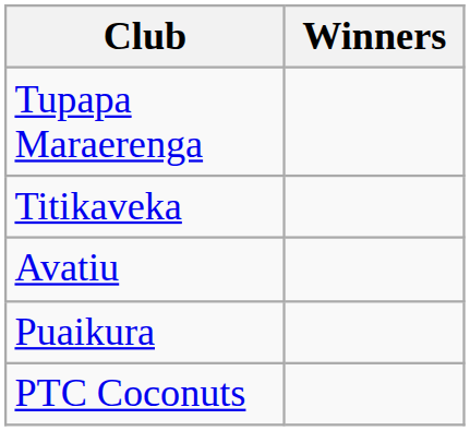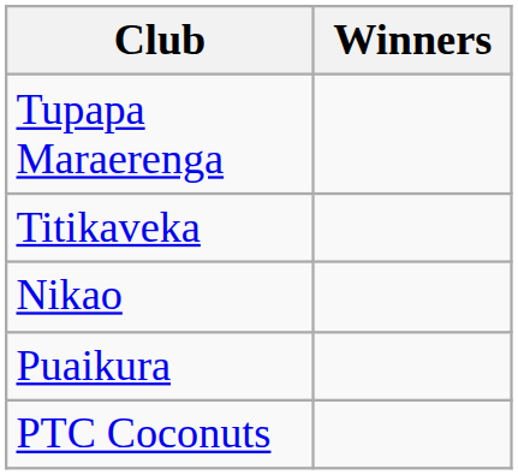+ row: Nikao
- row: Avatiu
